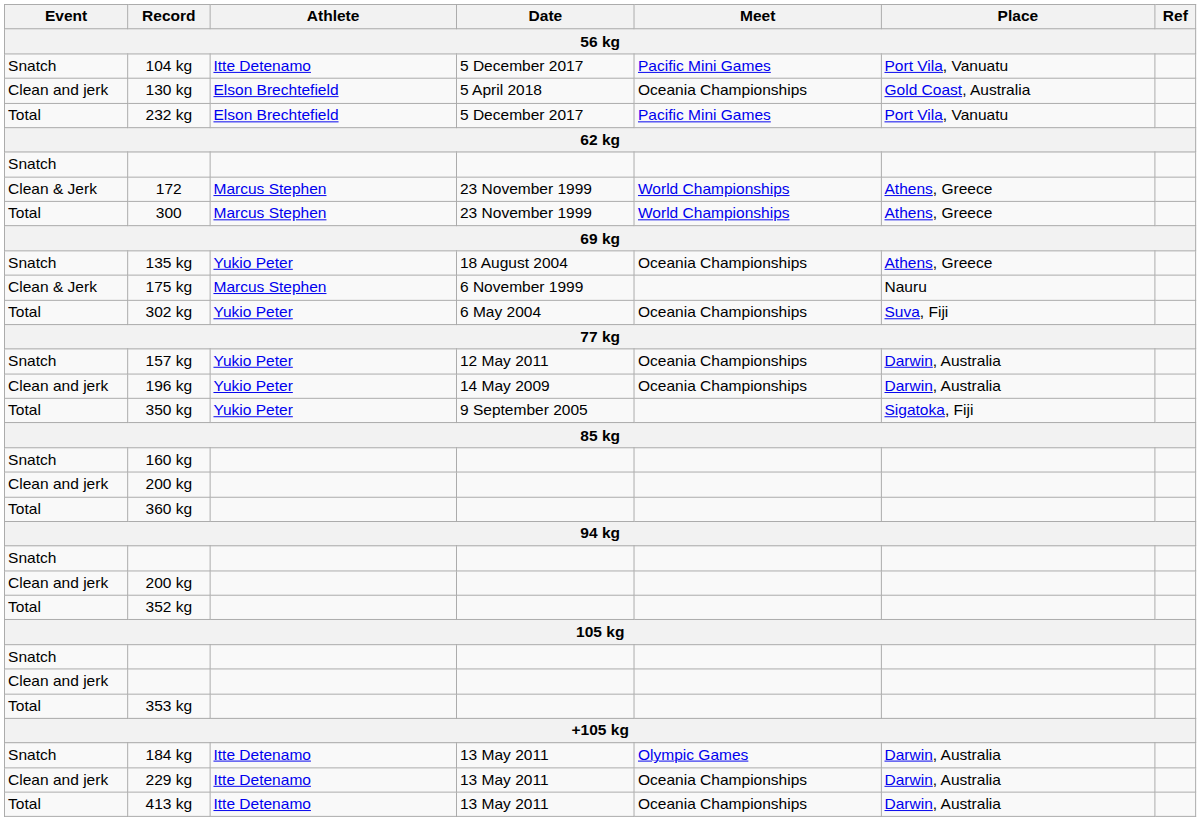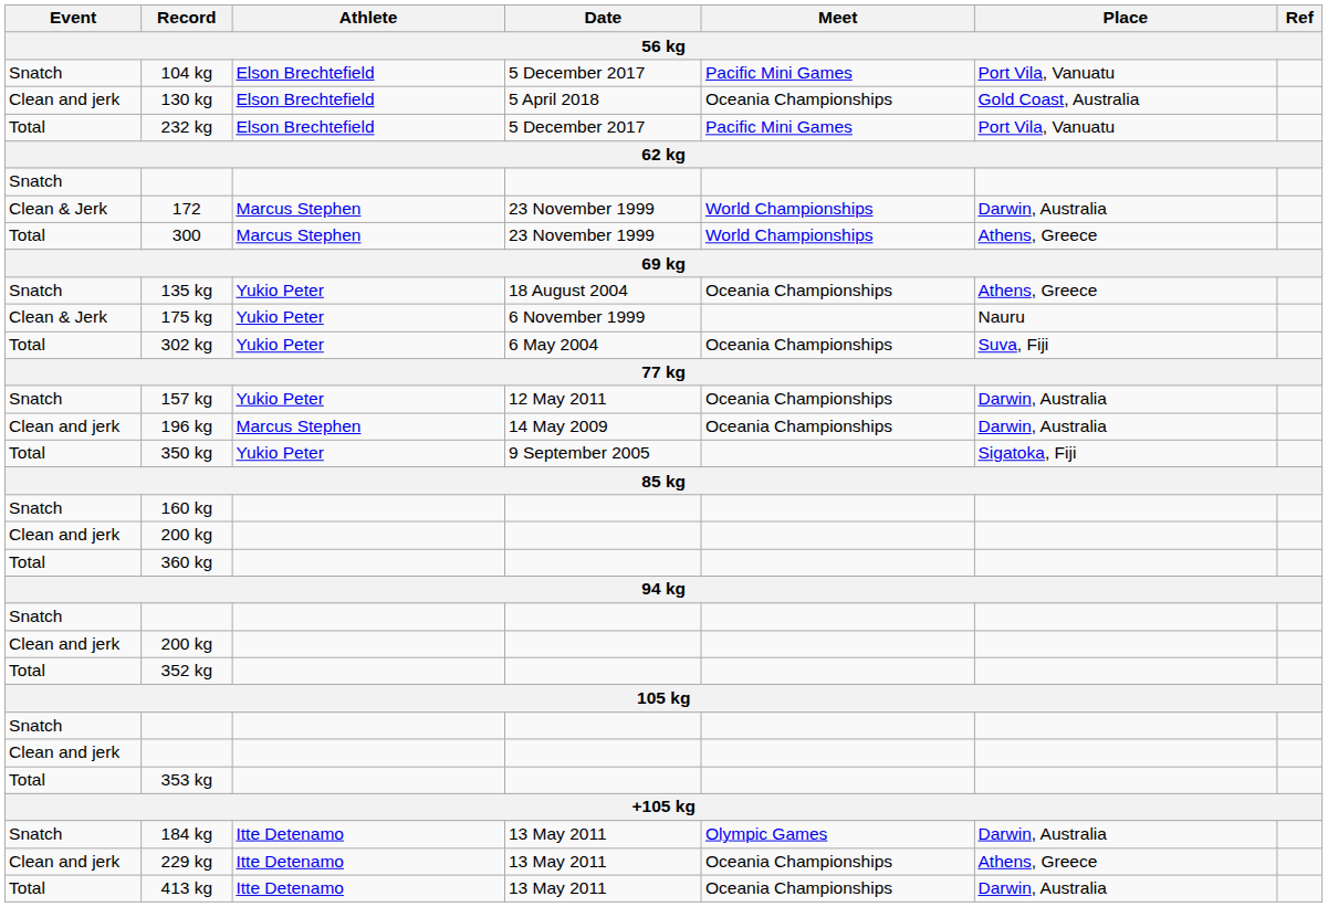104 kg | Athlete: Itte Detenamo -> Elson Brechtefield
172 | Place: Athens, Greece -> Darwin, Australia
175 kg | Athlete: Marcus Stephen -> Yukio Peter
196 kg | Athlete: Yukio Peter -> Marcus Stephen
229 kg | Place: Darwin, Australia -> Athens, Greece
